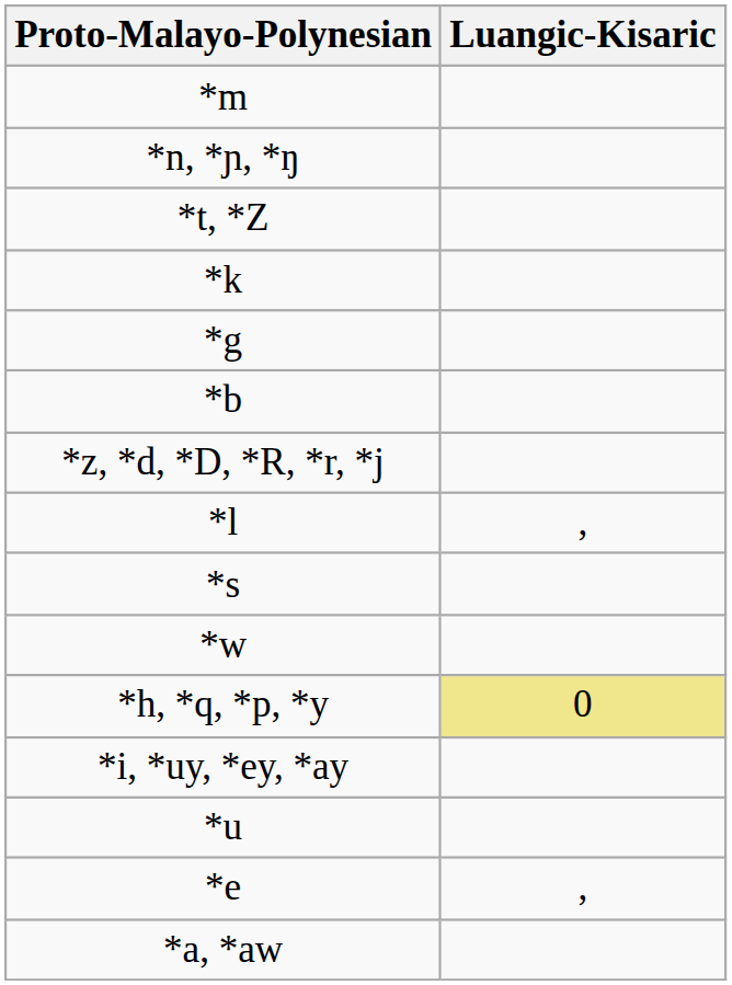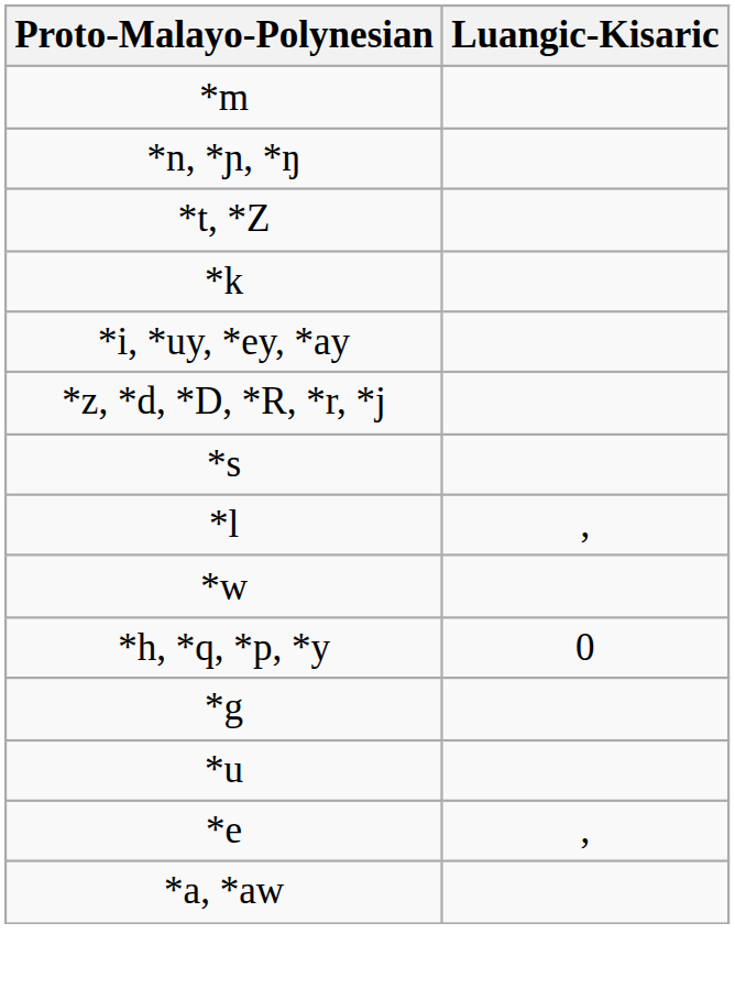rows swapped: *g <-> *i, *uy, *ey, *ay
- row: *b
rows swapped: *l <-> *s
*h, *q, *p, *y | Luangic-Kisaric: khaki background -> no background
